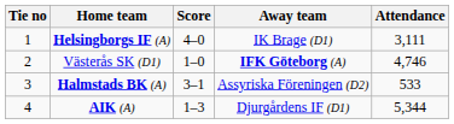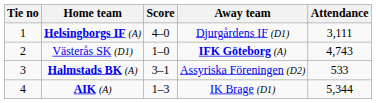Helsingborgs IF (A) | Away team: IK Brage (D1) -> Djurgårdens IF (D1)
Västerås SK (D1) | Attendance: 4,746 -> 4,743
AIK (A) | Away team: Djurgårdens IF (D1) -> IK Brage (D1)
